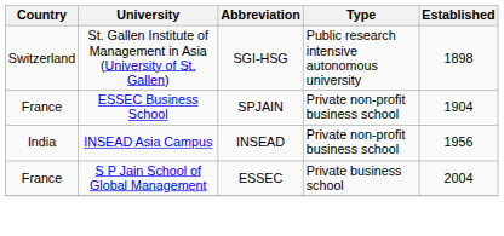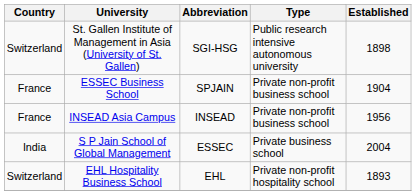INSEAD Asia Campus | Country: India -> France
S P Jain School of Global Management | Country: France -> India
+ row: Switzerland | EHL Hospitality Business School | EHL | Private non-profit hospitality school | 1893
